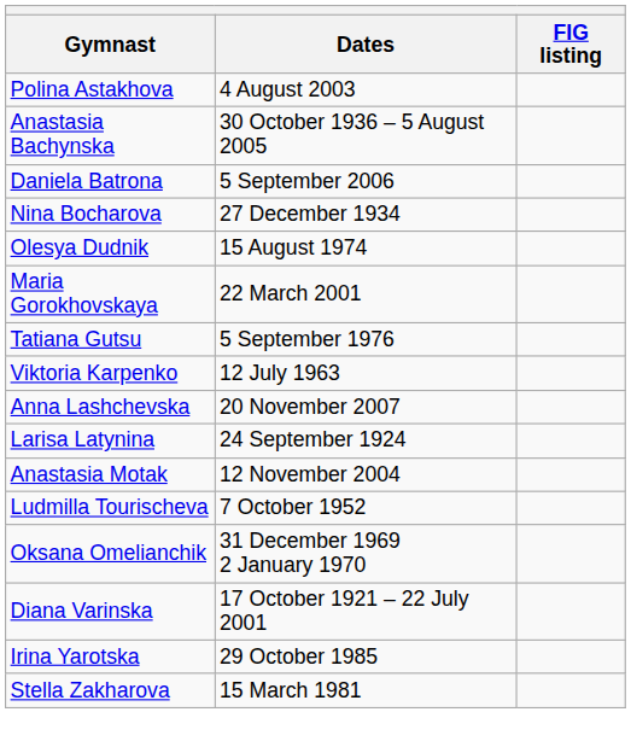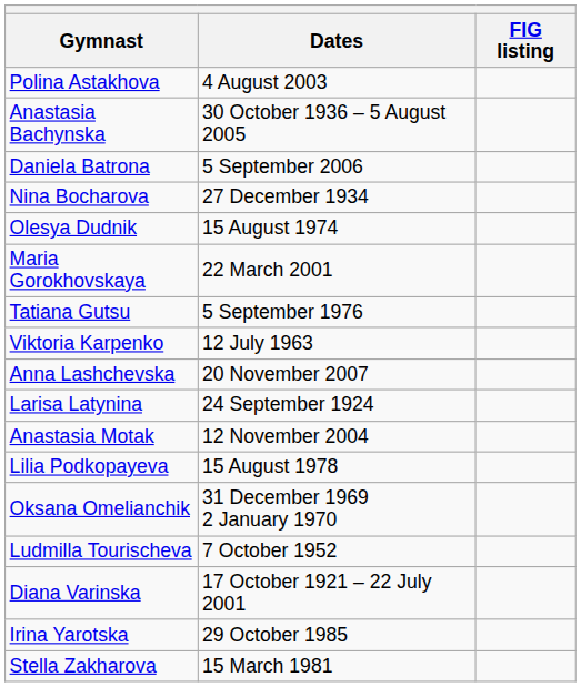+ row: Lilia Podkopayeva | 15 August 1978
rows swapped: Oksana Omelianchik <-> Ludmilla Tourischeva
